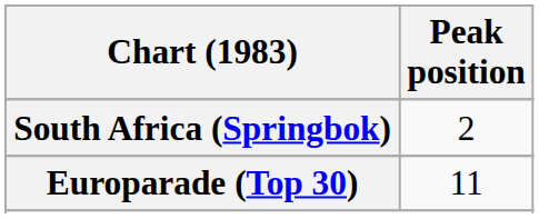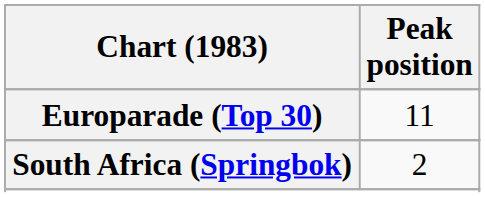rows swapped: Europarade (Top 30) <-> South Africa (Springbok)
